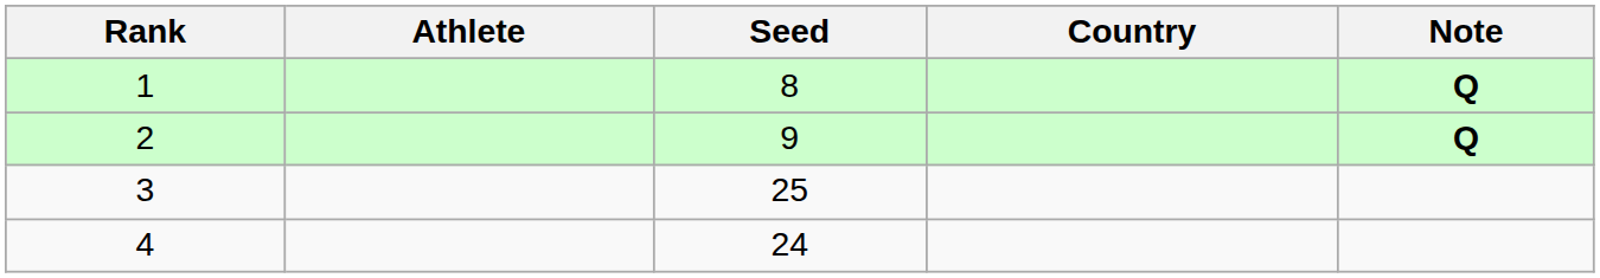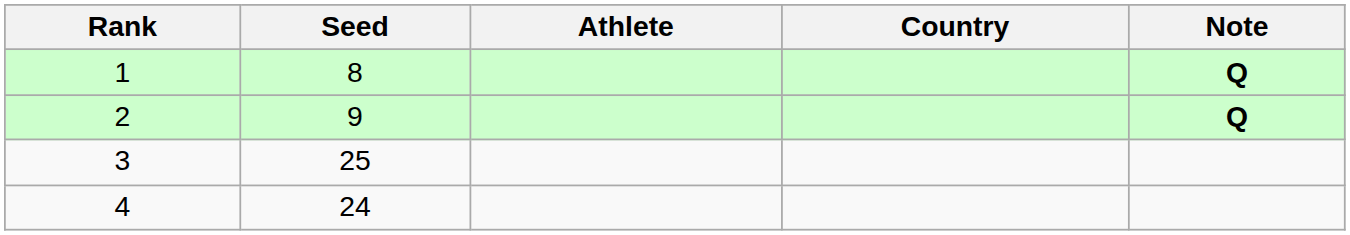columns swapped: Seed <-> Athlete
